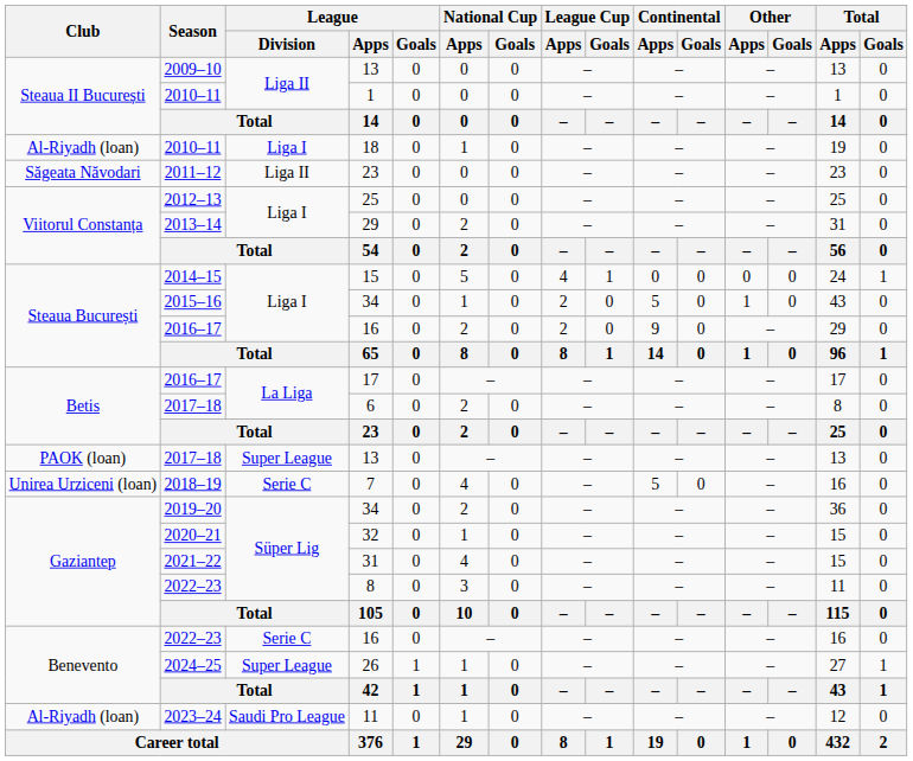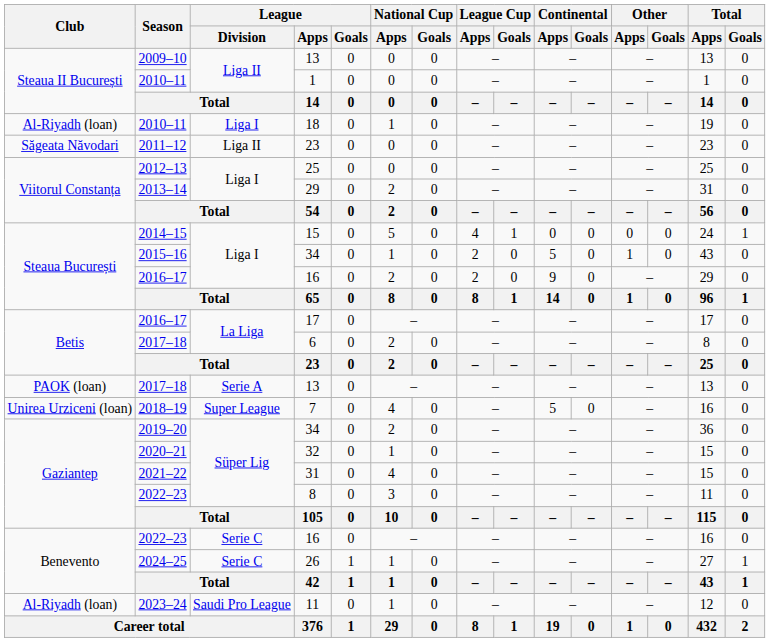2017–18 / 13 | League / Division: Super League -> Serie A
7 | League / Division: Serie C -> Super League
26 | League / Division: Super League -> Serie C
